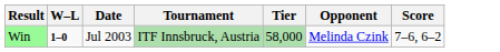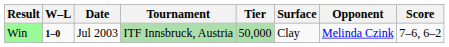+ column: Surface | Clay
Win | Tier: 58,000 -> 50,000
